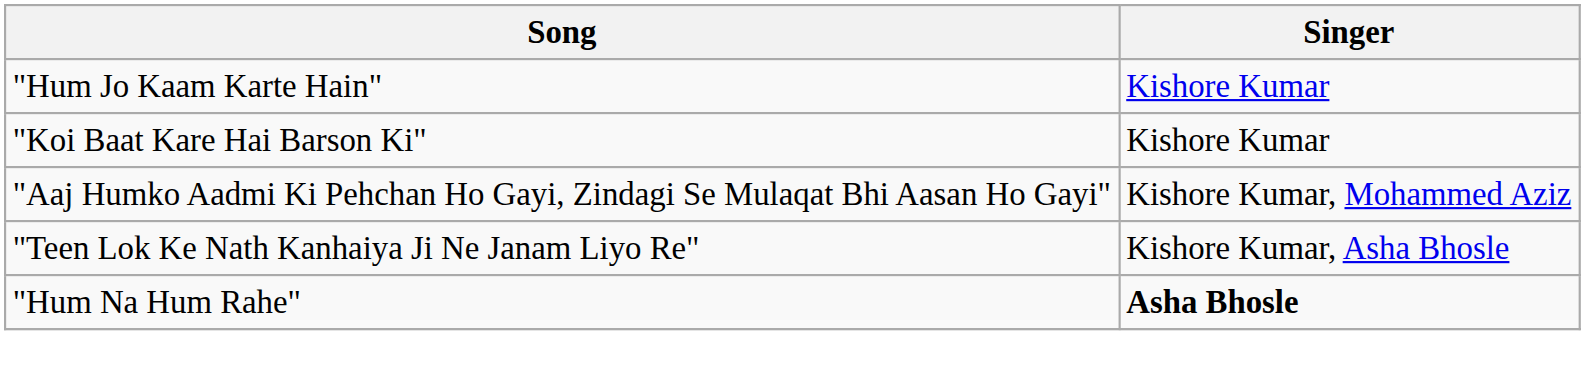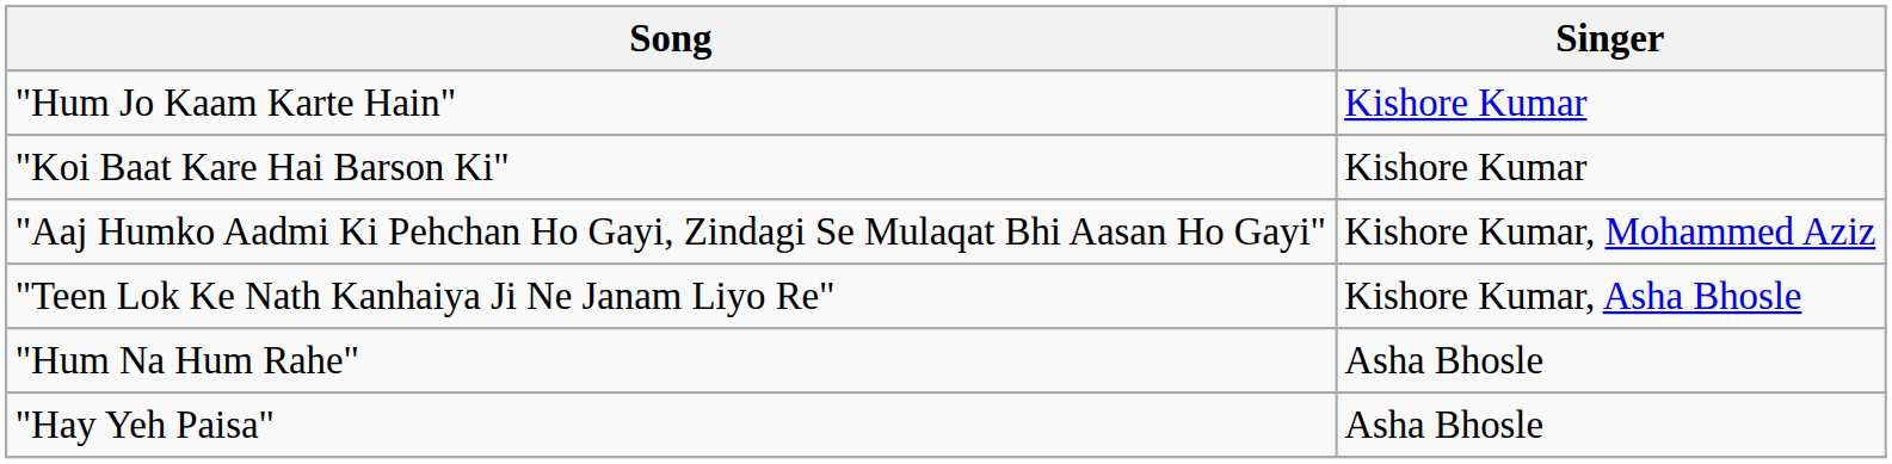"Hum Na Hum Rahe" | Singer: bold -> normal
+ row: "Hay Yeh Paisa" | Asha Bhosle
